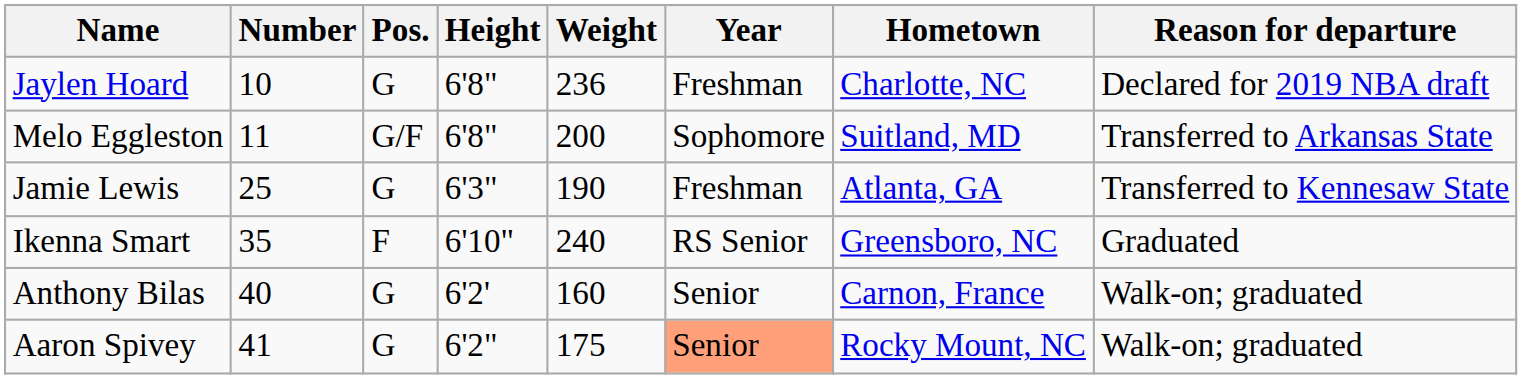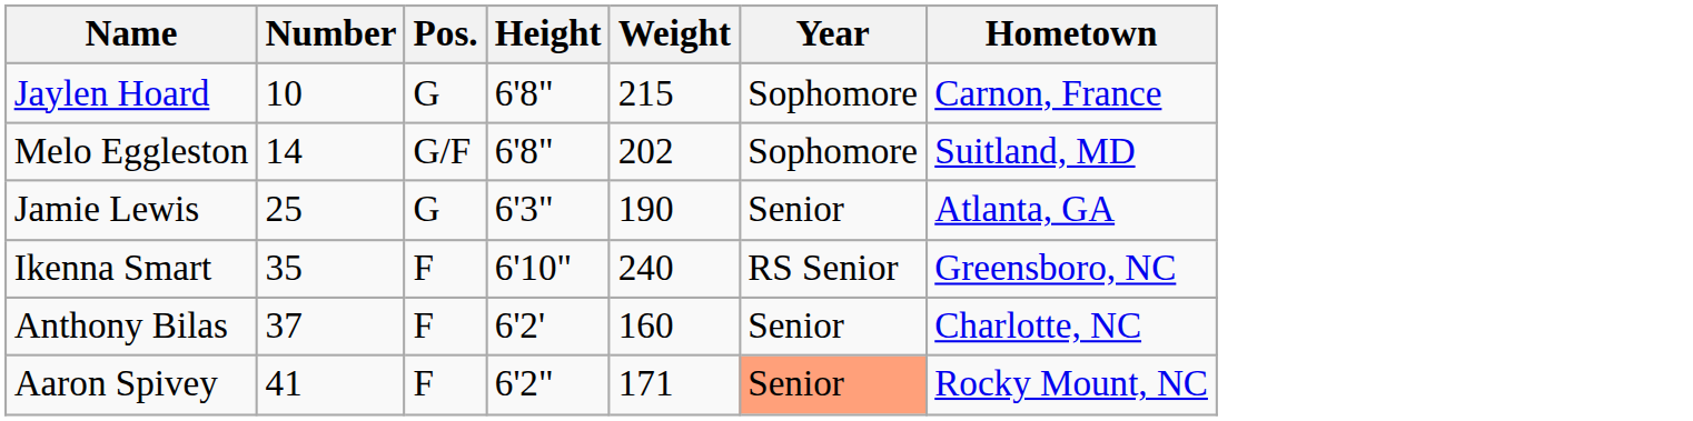- column: Reason for departure | Declared for 2019 NBA draft | Transferred to Arkansas State | Transferred to Kennesaw State | Graduated | Walk-on; graduated | Walk-on; graduated
Jaylen Hoard | Weight: 236 -> 215
Jaylen Hoard | Year: Freshman -> Sophomore
Jaylen Hoard | Hometown: Charlotte, NC -> Carnon, France
Melo Eggleston | Number: 11 -> 14
Melo Eggleston | Weight: 200 -> 202
Jamie Lewis | Year: Freshman -> Senior
Anthony Bilas | Number: 40 -> 37
Anthony Bilas | Pos.: G -> F
Anthony Bilas | Hometown: Carnon, France -> Charlotte, NC
Aaron Spivey | Pos.: G -> F
Aaron Spivey | Weight: 175 -> 171
